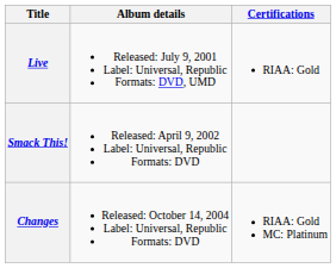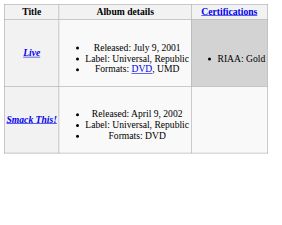Live | Certifications: no background -> lightgrey background
- row: Changes | Released: October 14, 2004 Label: Universal, Republic Formats: DVD | RIAA: Gold MC: Platinum
